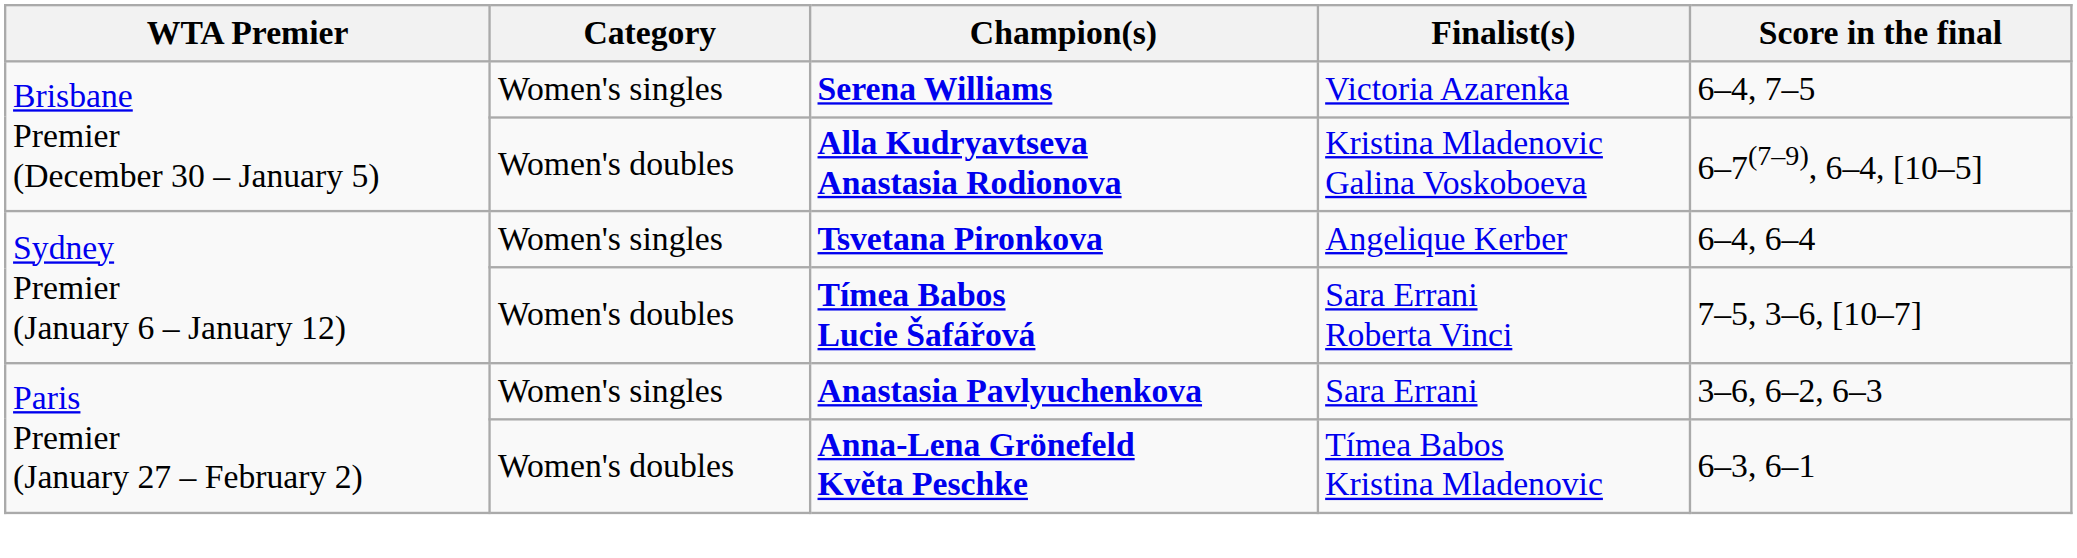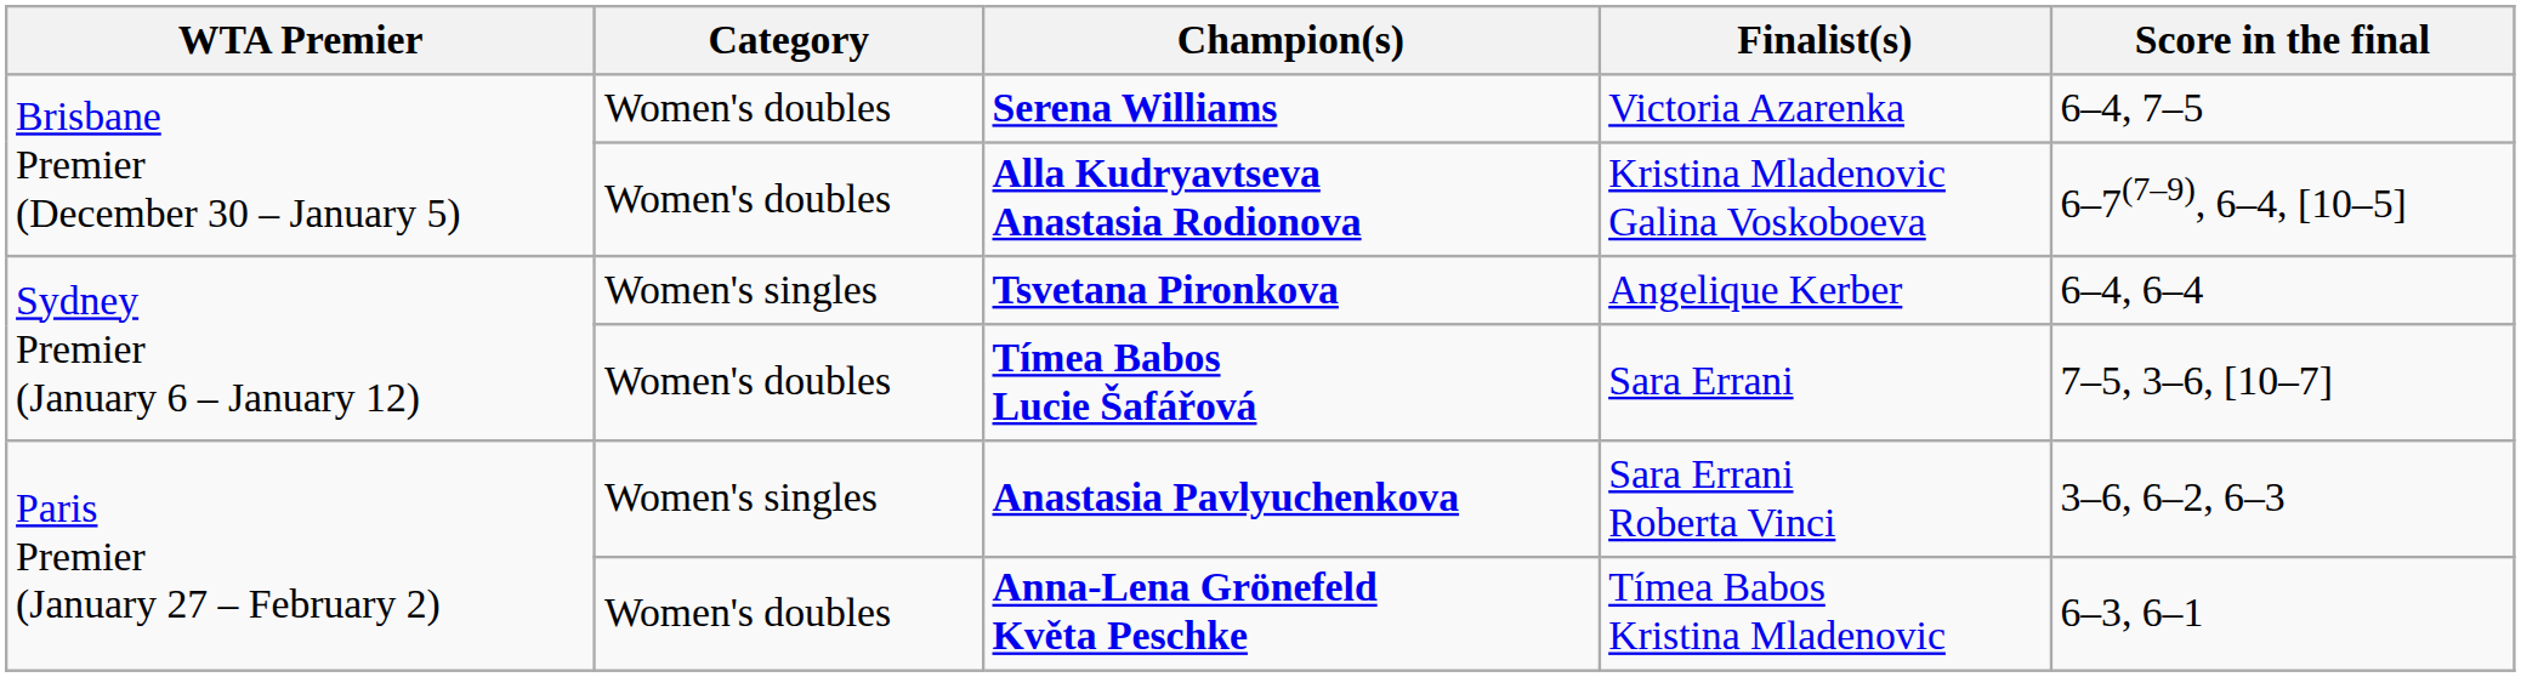Serena Williams | Category: Women's singles -> Women's doubles
Tímea Babos Lucie Šafářová | Finalist(s): Sara Errani Roberta Vinci -> Sara Errani
Anastasia Pavlyuchenkova | Finalist(s): Sara Errani -> Sara Errani Roberta Vinci
